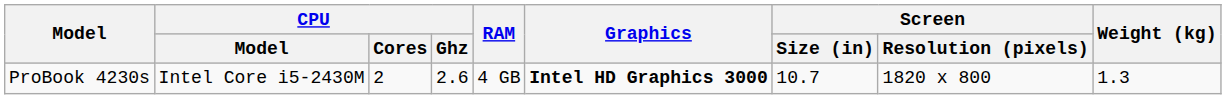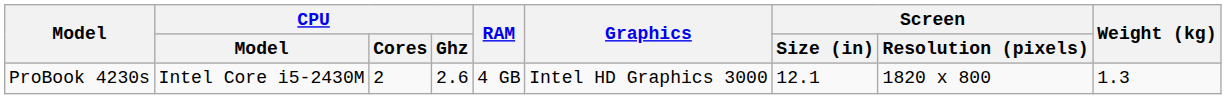ProBook 4230s | Graphics: bold -> normal
ProBook 4230s | Screen / Size (in): 10.7 -> 12.1
